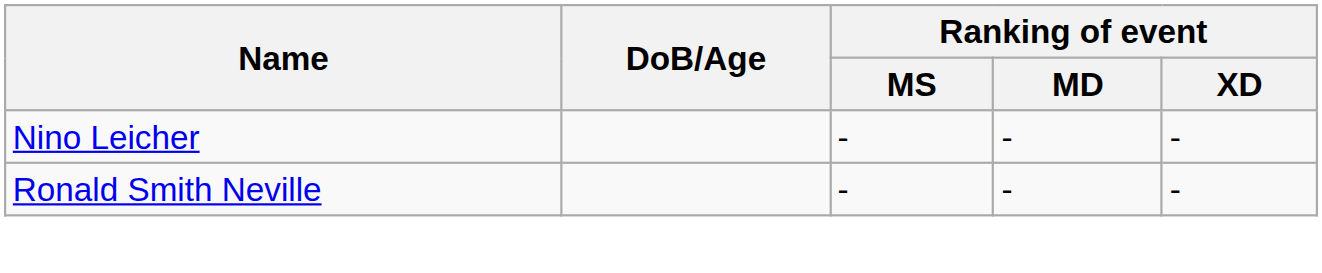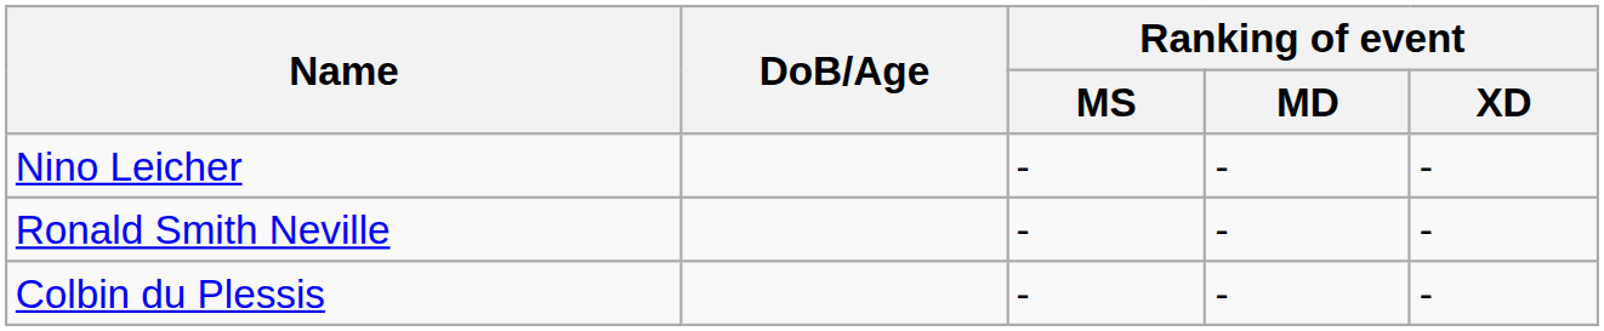+ row: Colbin du Plessis | - | - | -
